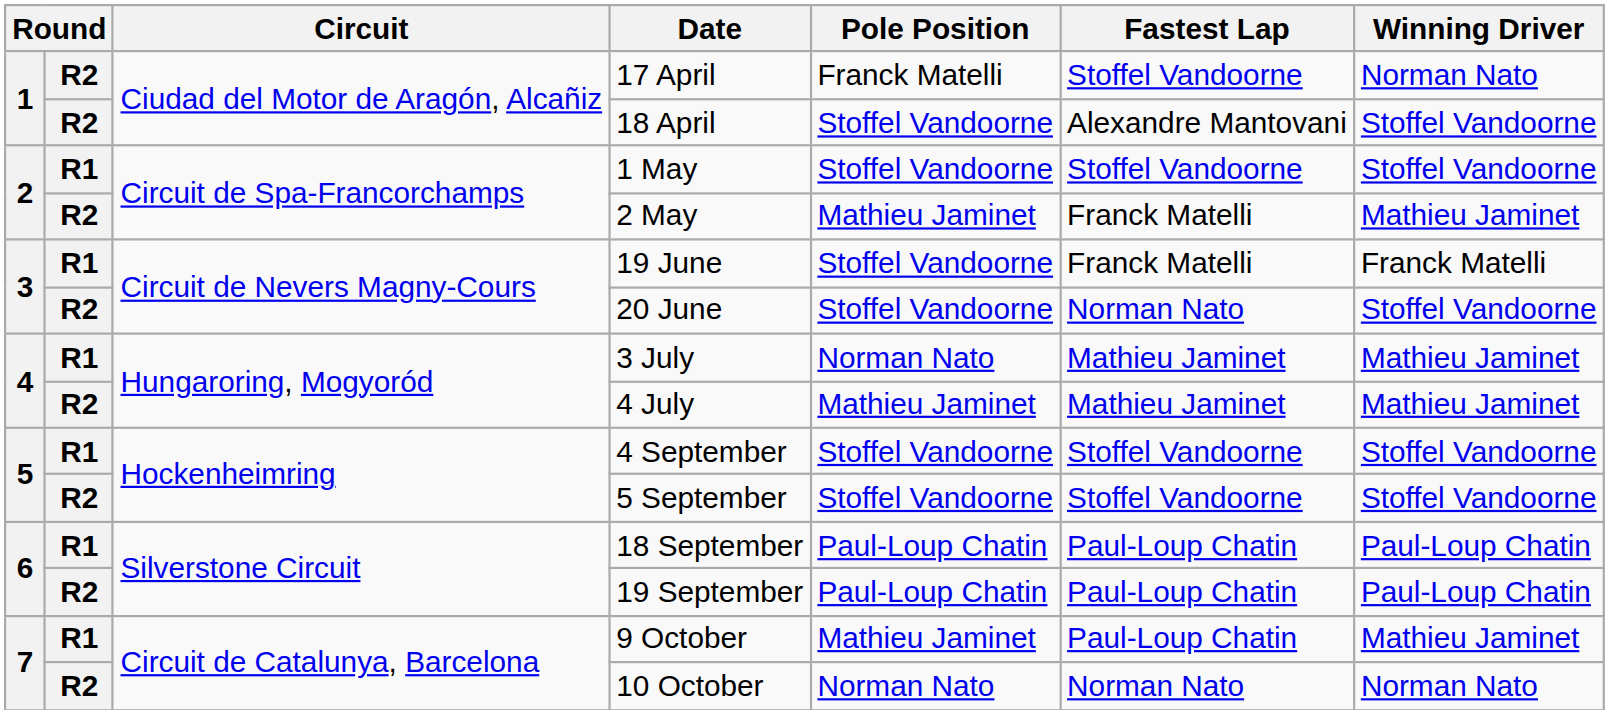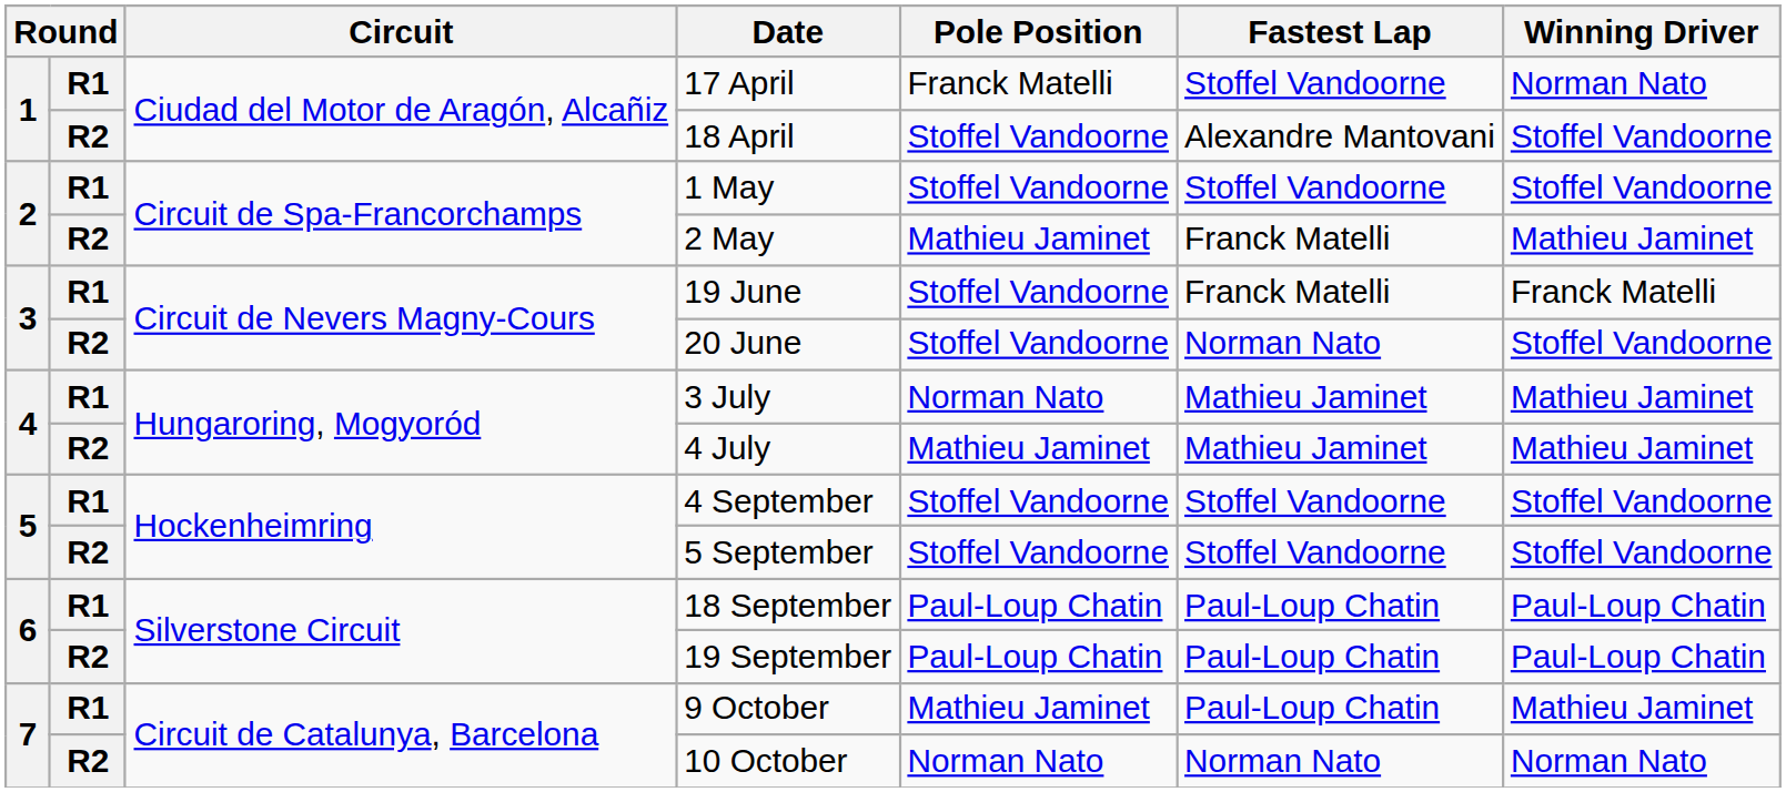17 April | column 2: R2 -> R1
